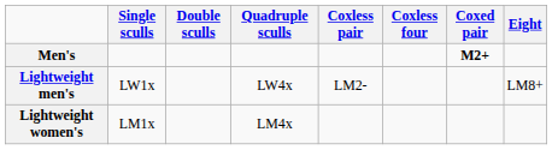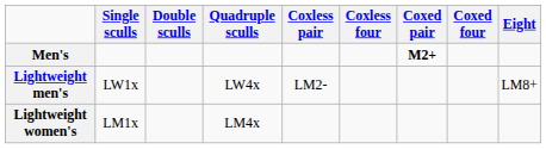+ column: Coxed four
